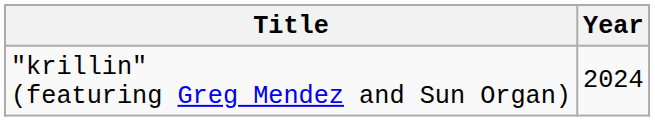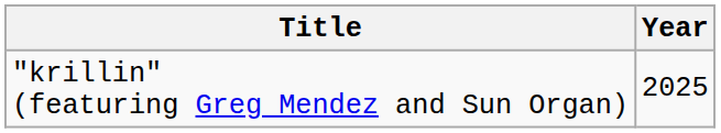"krillin" (featuring Greg Mendez and Sun Organ) | Year: 2024 -> 2025
